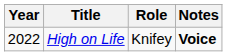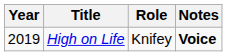High on Life | Year: 2022 -> 2019
